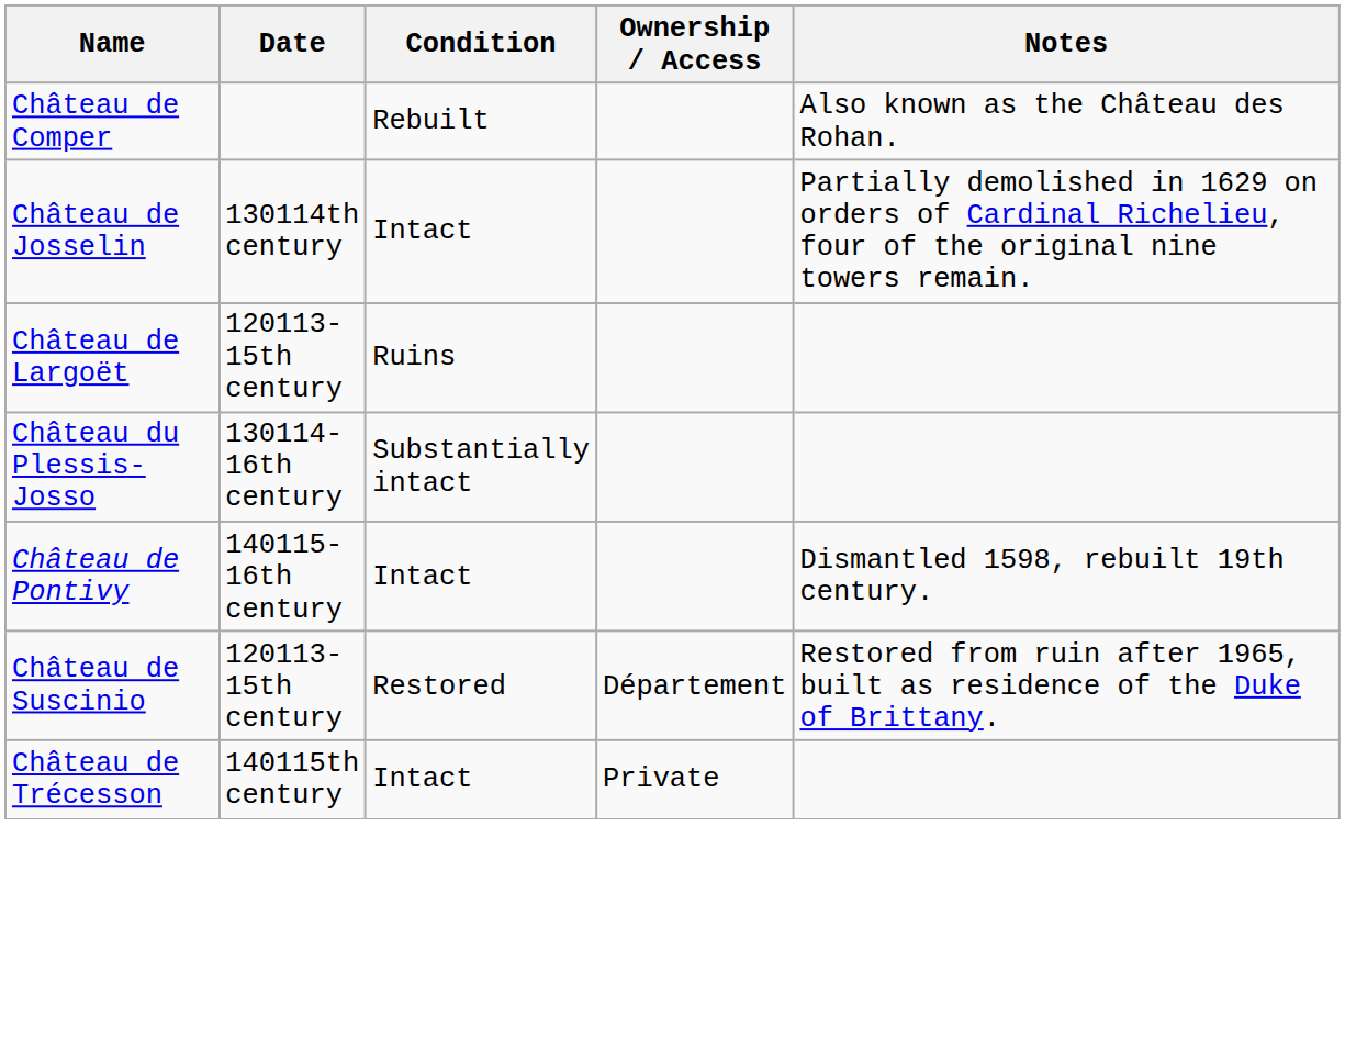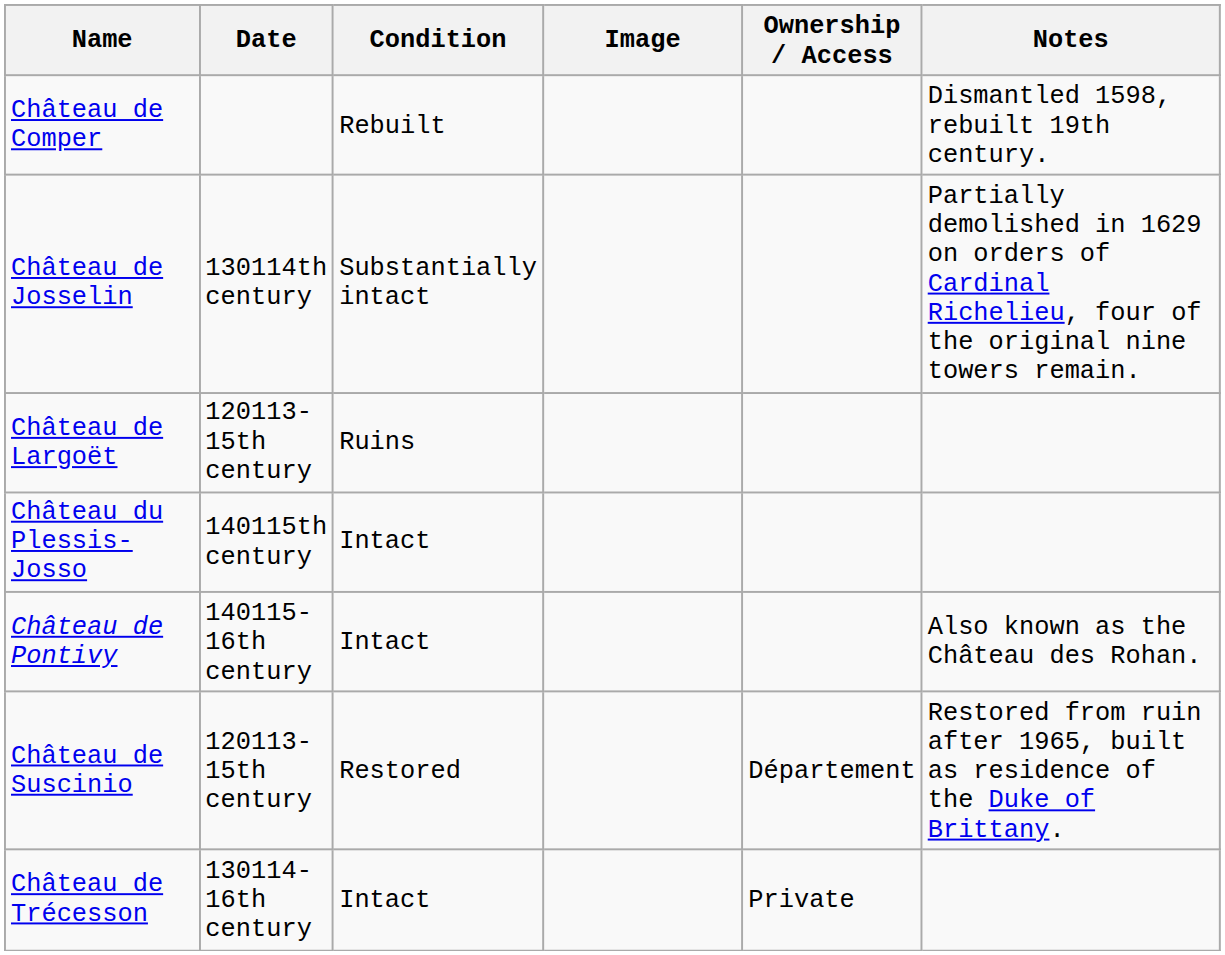+ column: Image
Château de Comper | Notes: Also known as the Château des Rohan. -> Dismantled 1598, rebuilt 19th century.
Château de Josselin | Condition: Intact -> Substantially intact
Château du Plessis-Josso | Date: 130114-16th century -> 140115th century
Château du Plessis-Josso | Condition: Substantially intact -> Intact
Château de Pontivy | Notes: Dismantled 1598, rebuilt 19th century. -> Also known as the Château des Rohan.
Château de Trécesson | Date: 140115th century -> 130114-16th century
